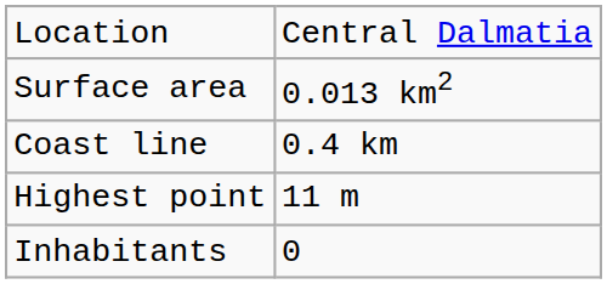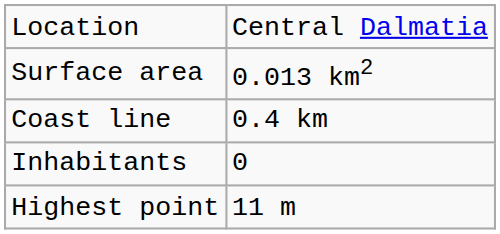rows swapped: Highest point <-> Inhabitants
